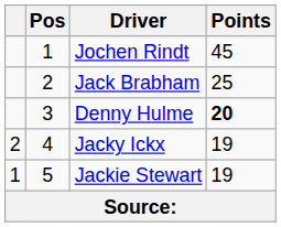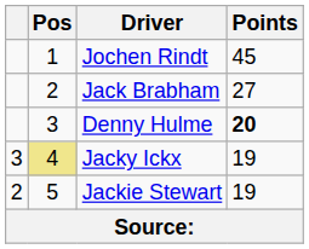Jack Brabham | Points: 25 -> 27
Jacky Ickx | column 1: 2 -> 3
Jacky Ickx | Pos: no background -> khaki background
Jackie Stewart | column 1: 1 -> 2
